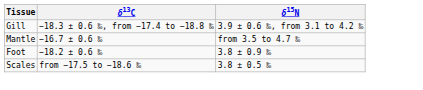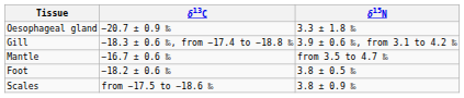+ row: Oesophageal gland | −20.7 ± 0.9 ‰ | 3.3 ± 1.8 ‰
Foot | δ15N: 3.8 ± 0.9 ‰ -> 3.8 ± 0.5 ‰
Scales | δ15N: 3.8 ± 0.5 ‰ -> 3.8 ± 0.9 ‰
